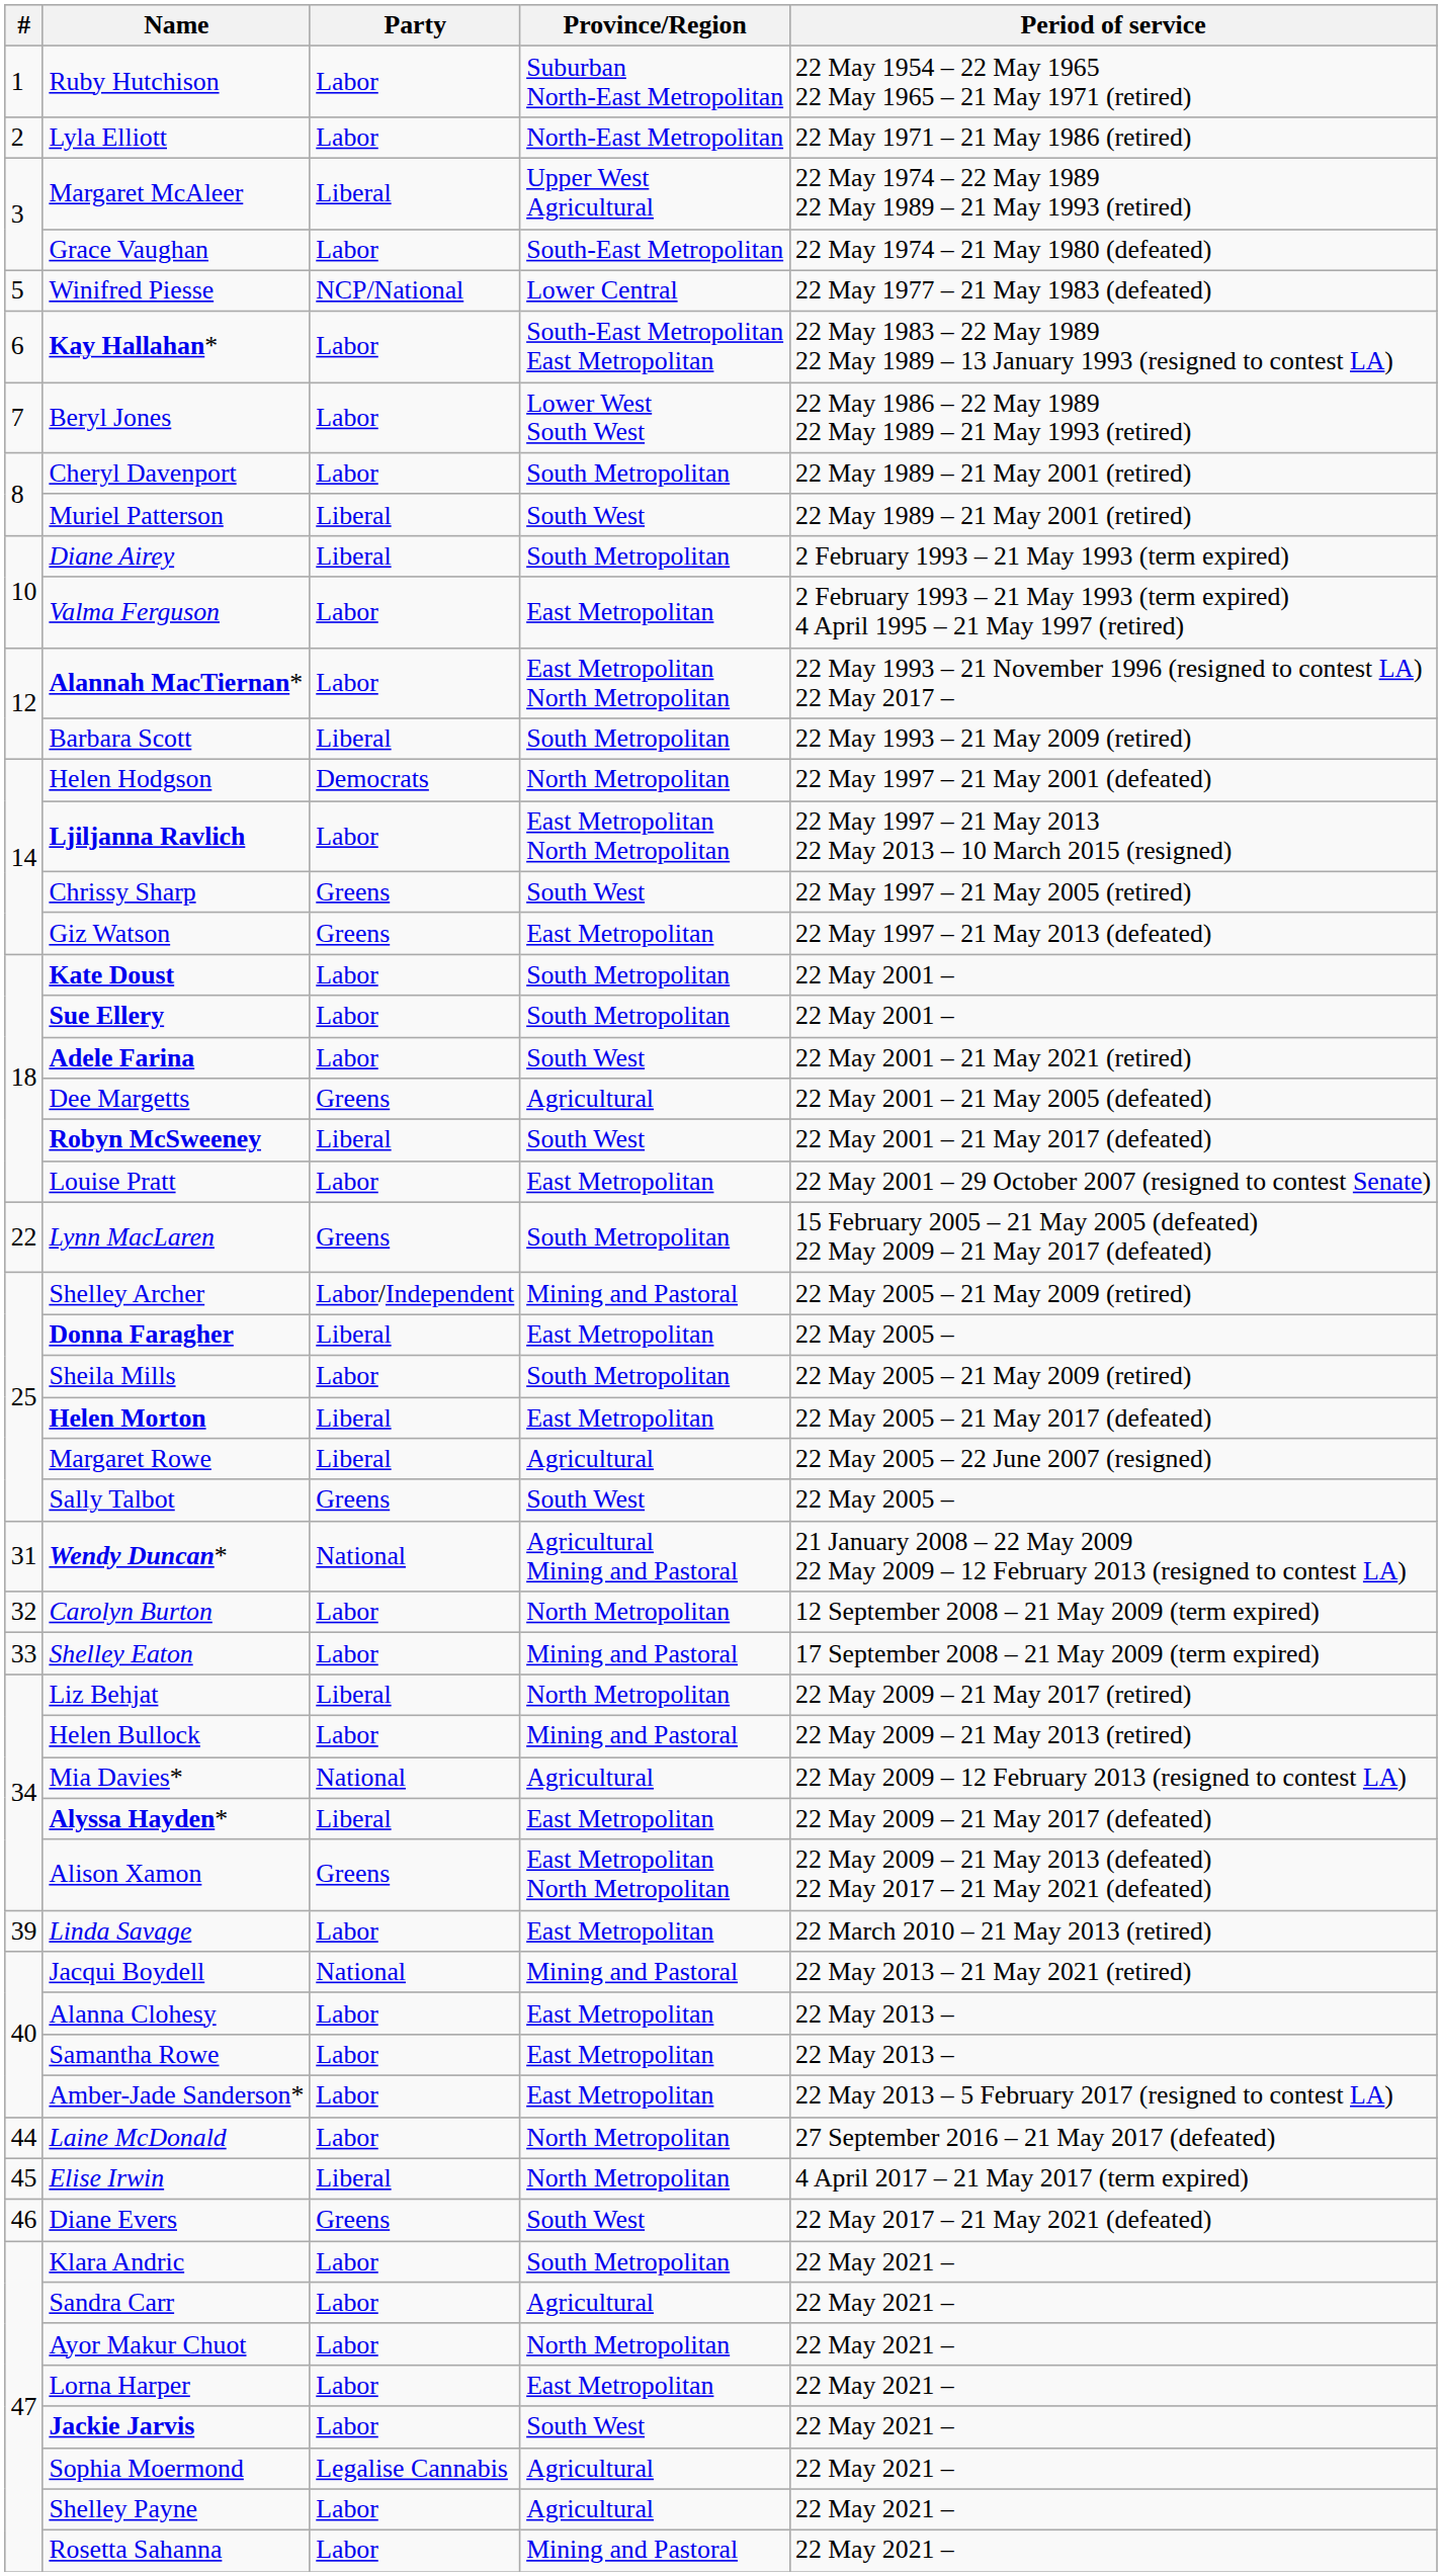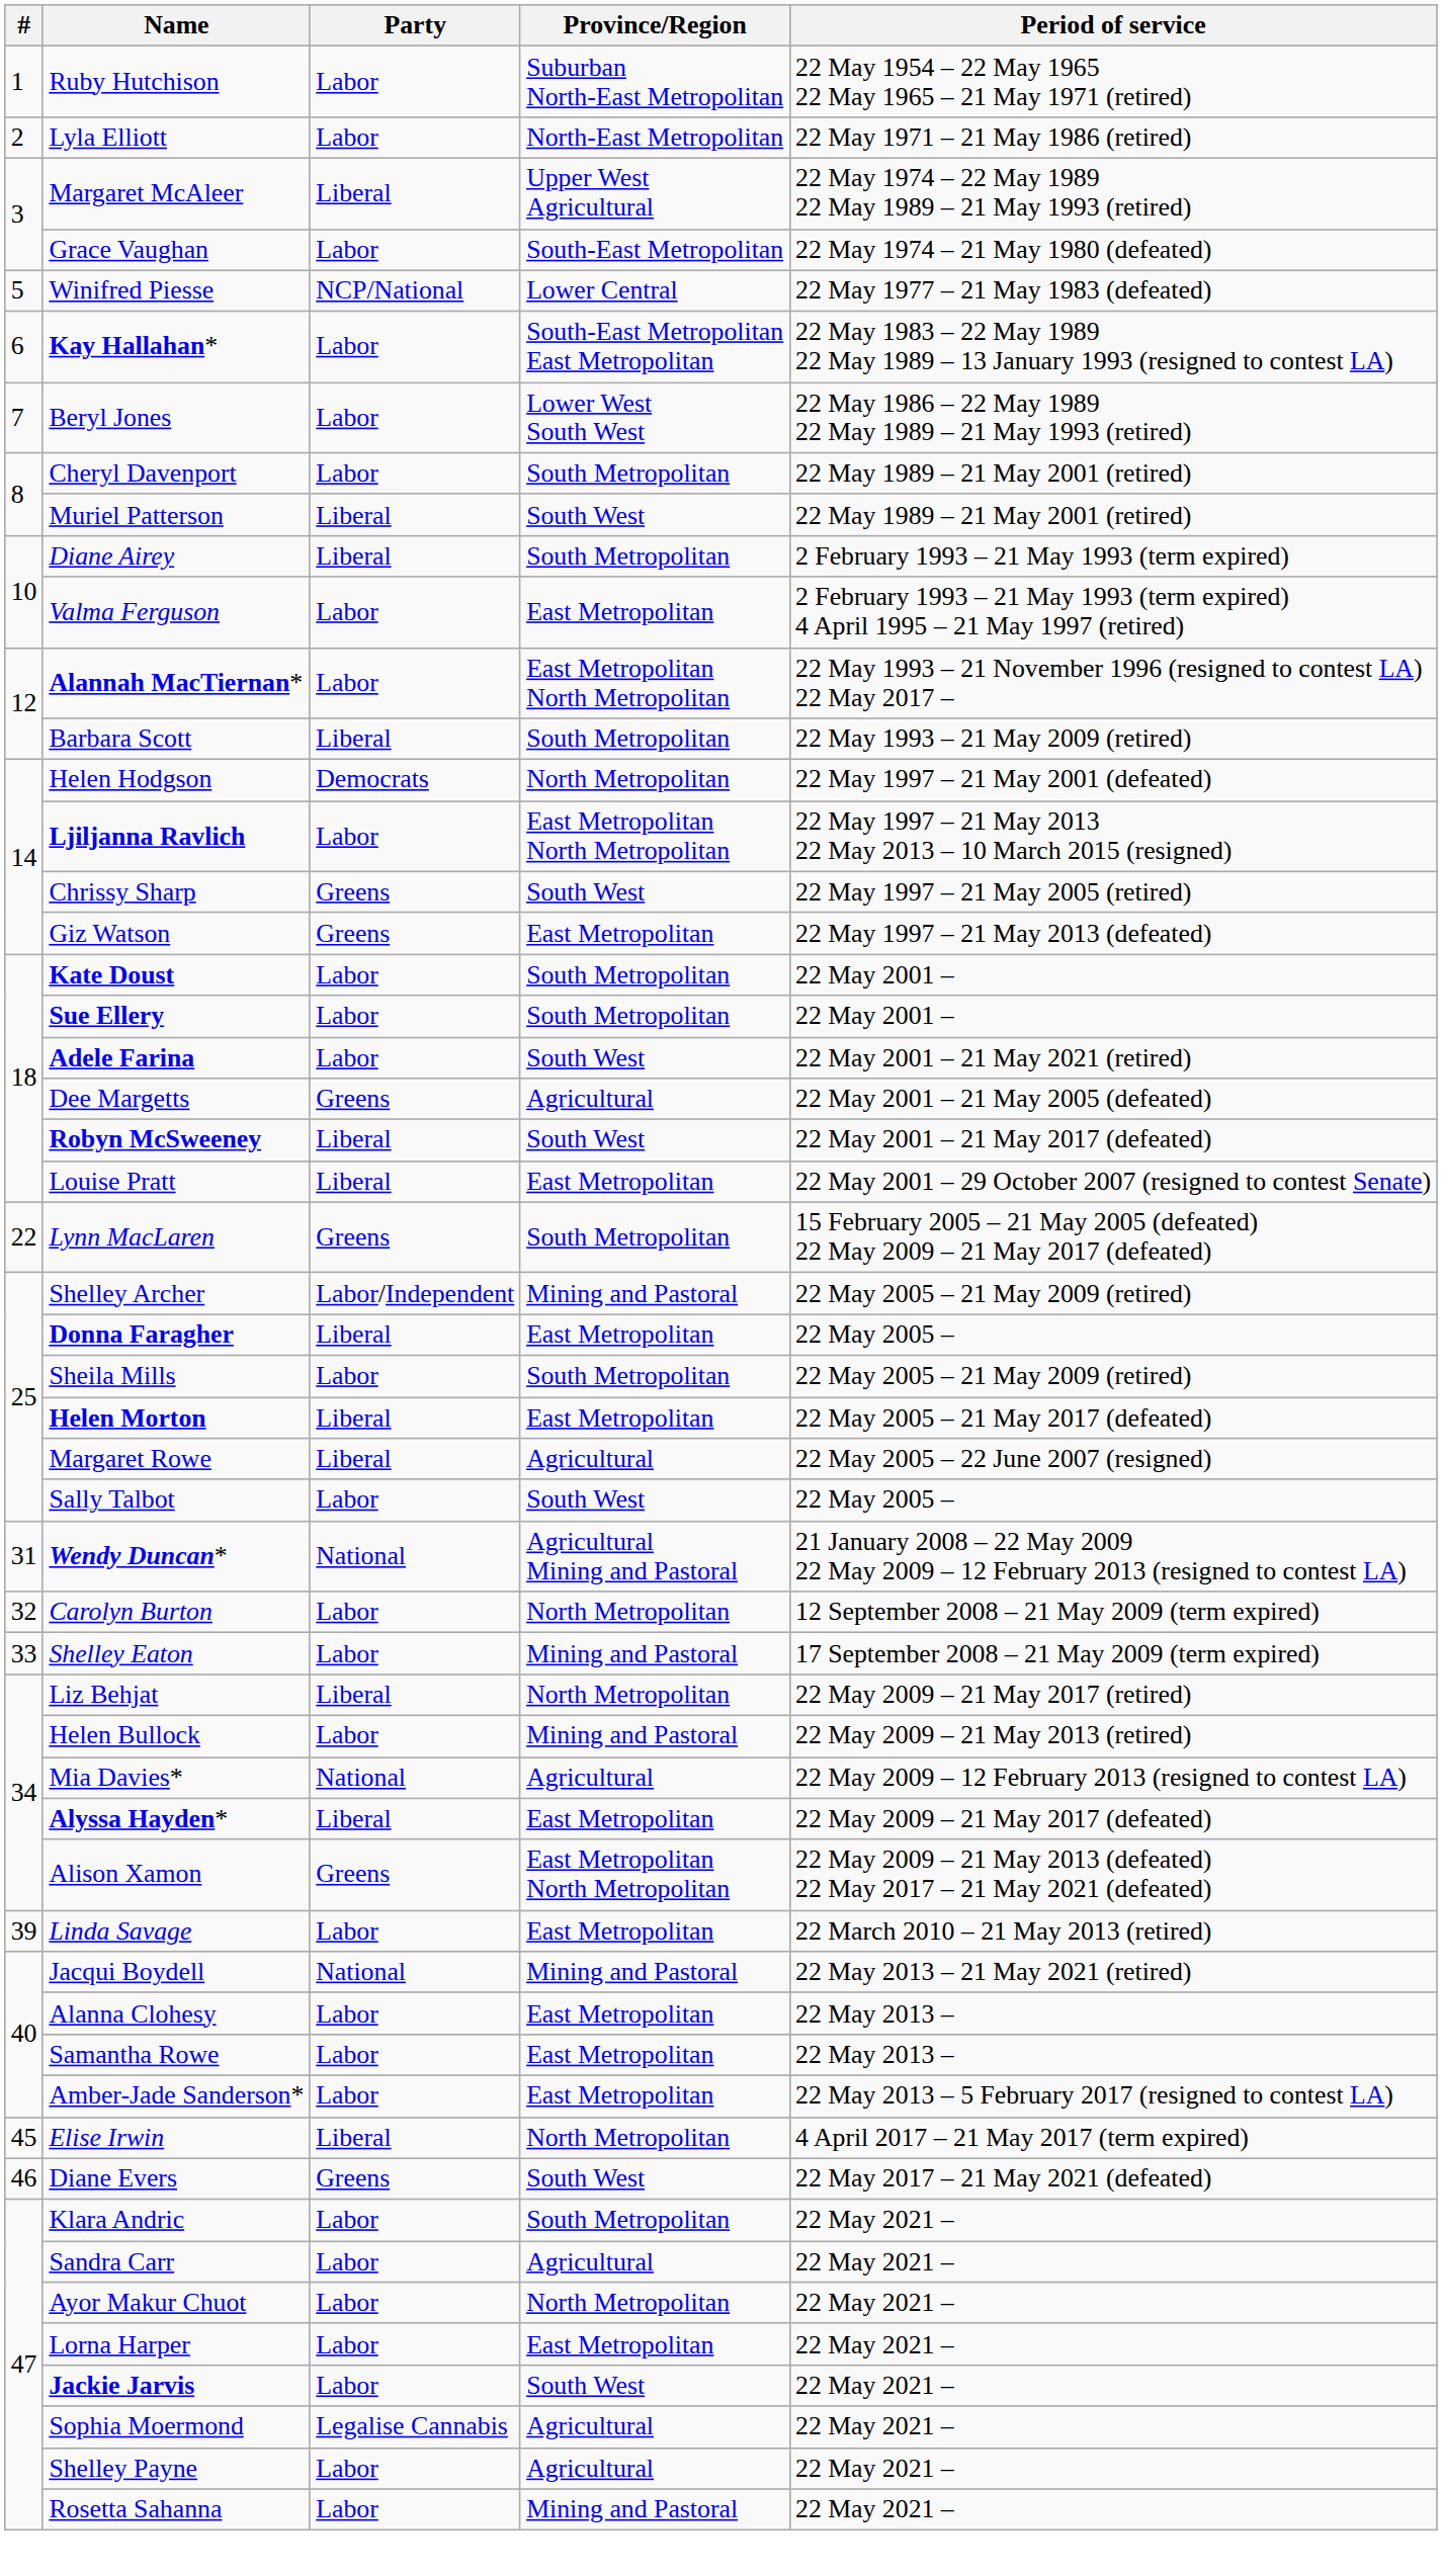Louise Pratt | Party: Labor -> Liberal
Sally Talbot | Party: Greens -> Labor
- row: 44 | Laine McDonald | Labor | North Metropolitan | 27 September 2016 – 21 May 2017 (defeated)
